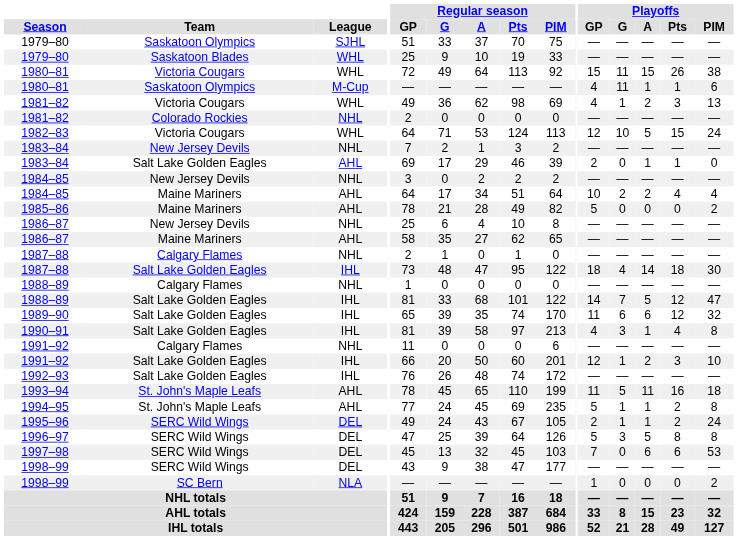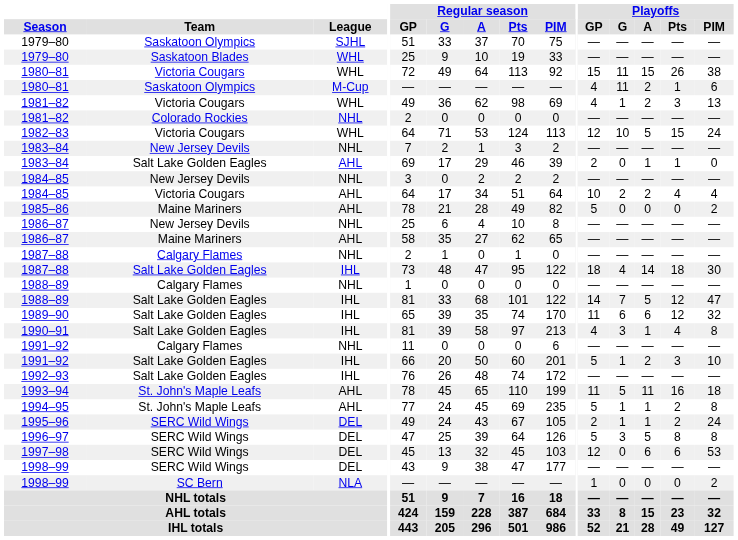1980–81 / M-Cup | Playoffs / A: 1 -> 2
1984–85 / AHL | Team: Maine Mariners -> Victoria Cougars
1991–92 / IHL | Playoffs / GP: 12 -> 5
1997–98 | Playoffs / GP: 7 -> 12
